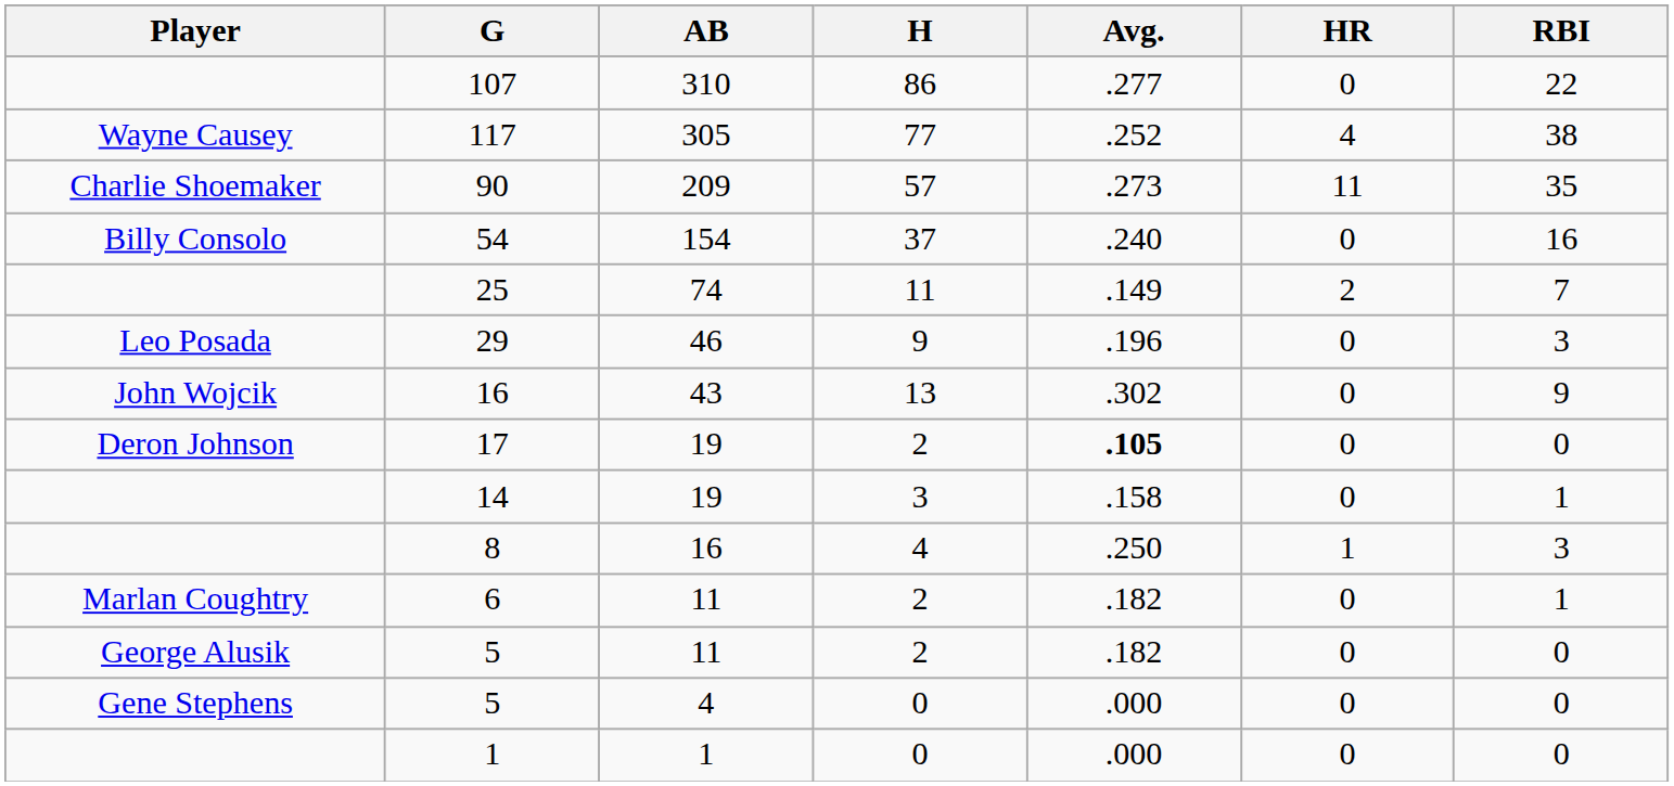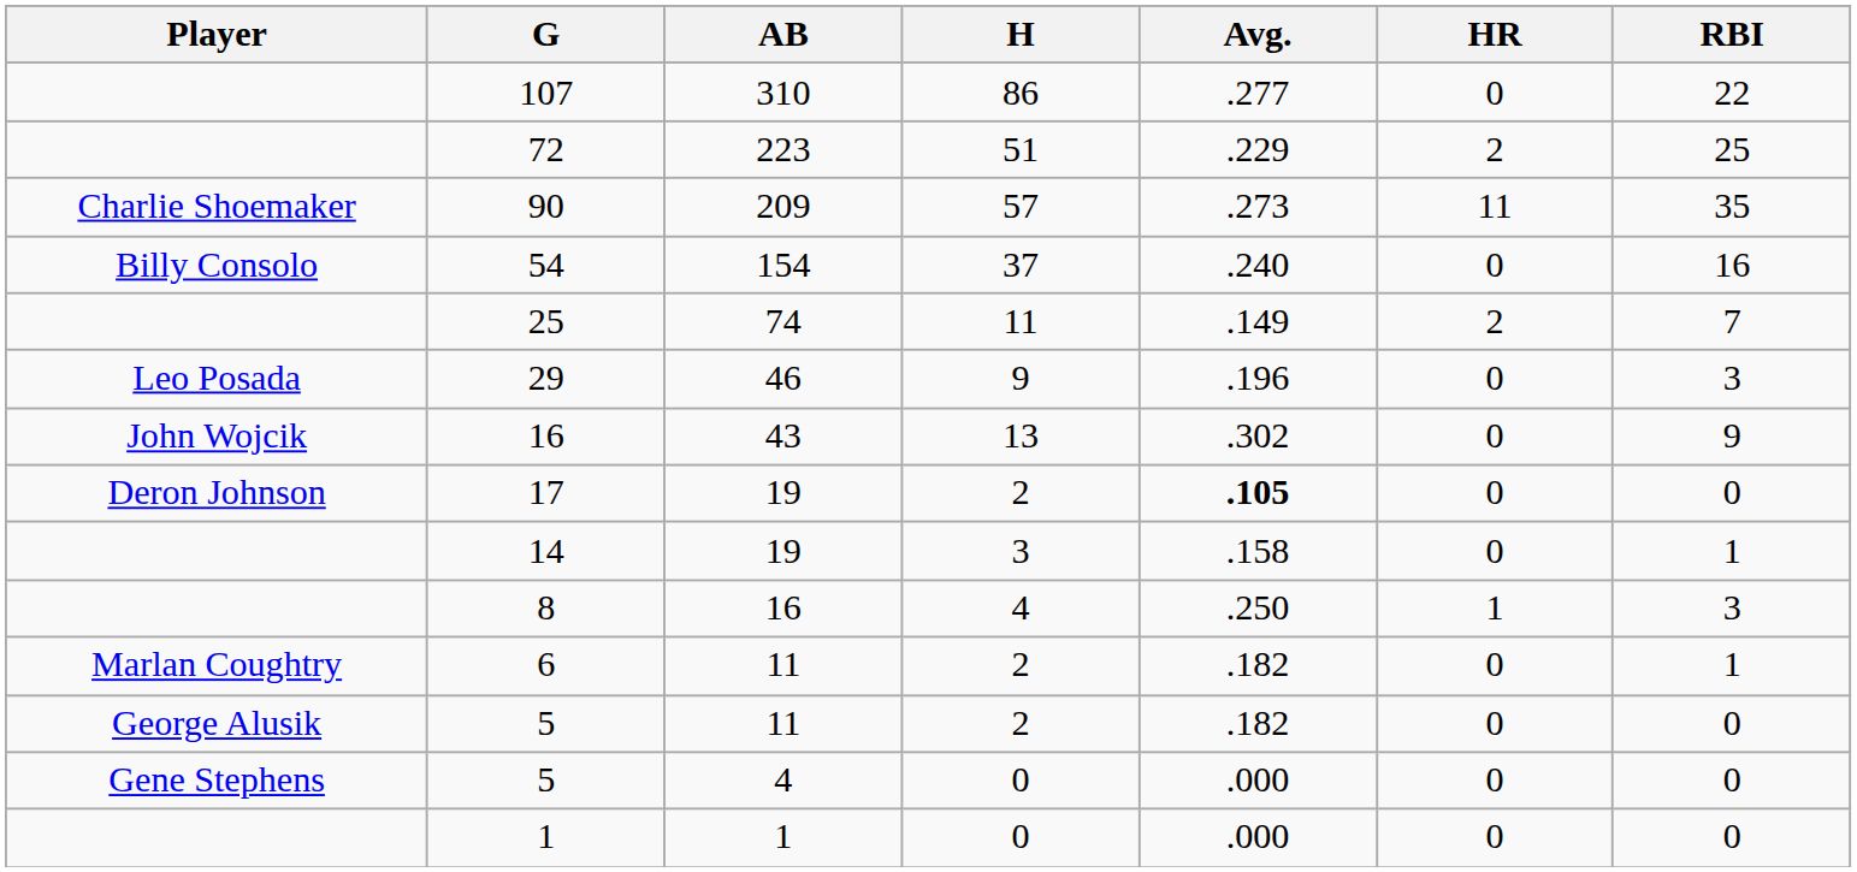- row: Wayne Causey | 117 | 305 | 77 | .252 | 4 | 38
+ row: 72 | 223 | 51 | .229 | 2 | 25
